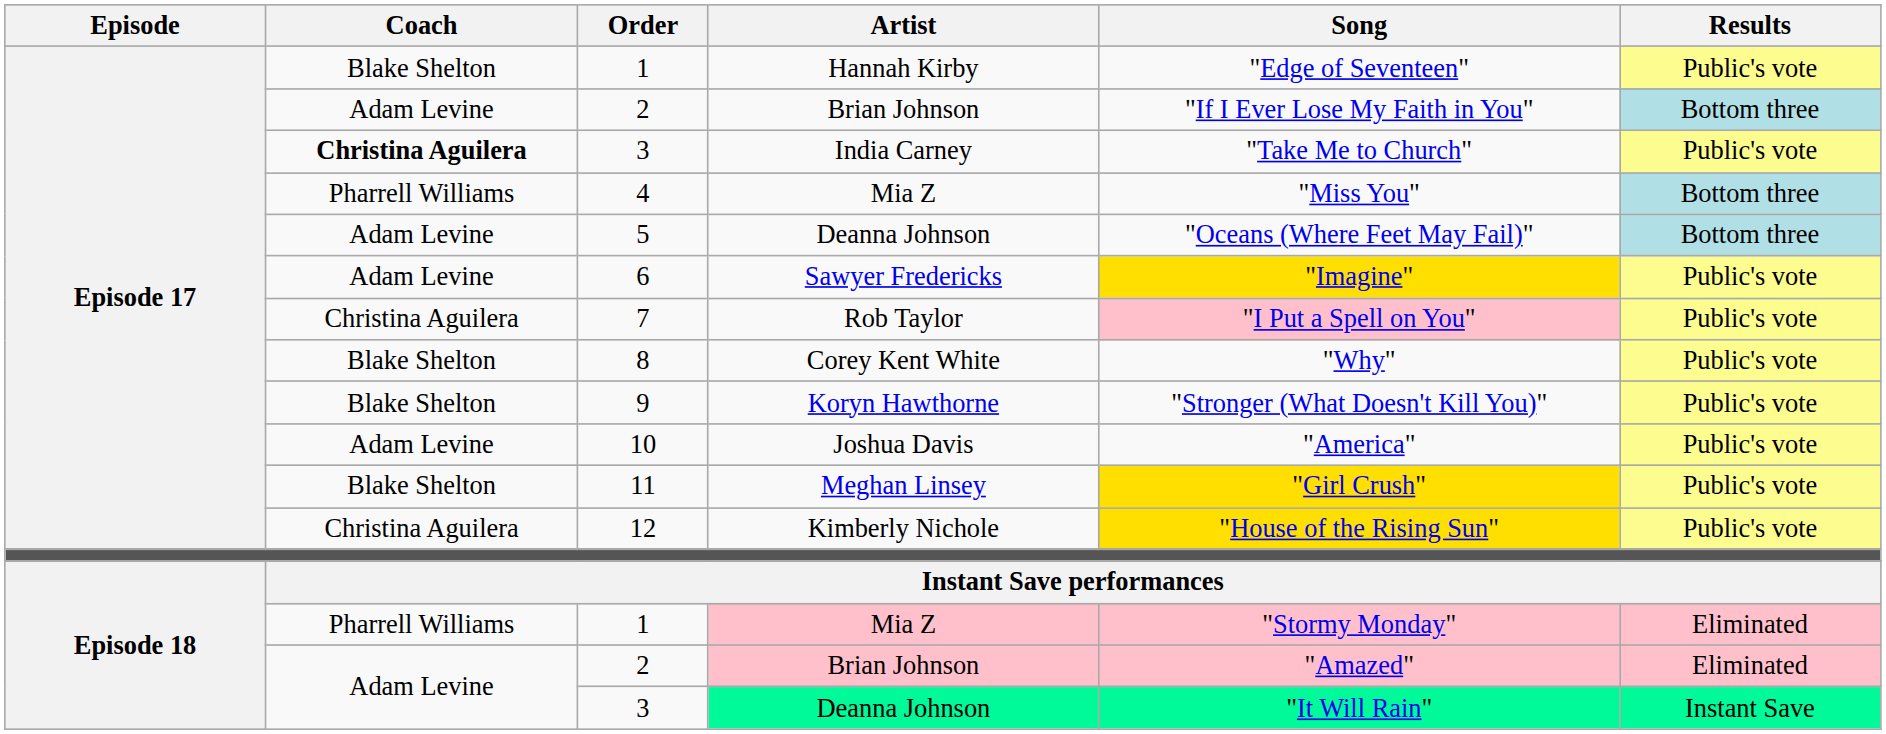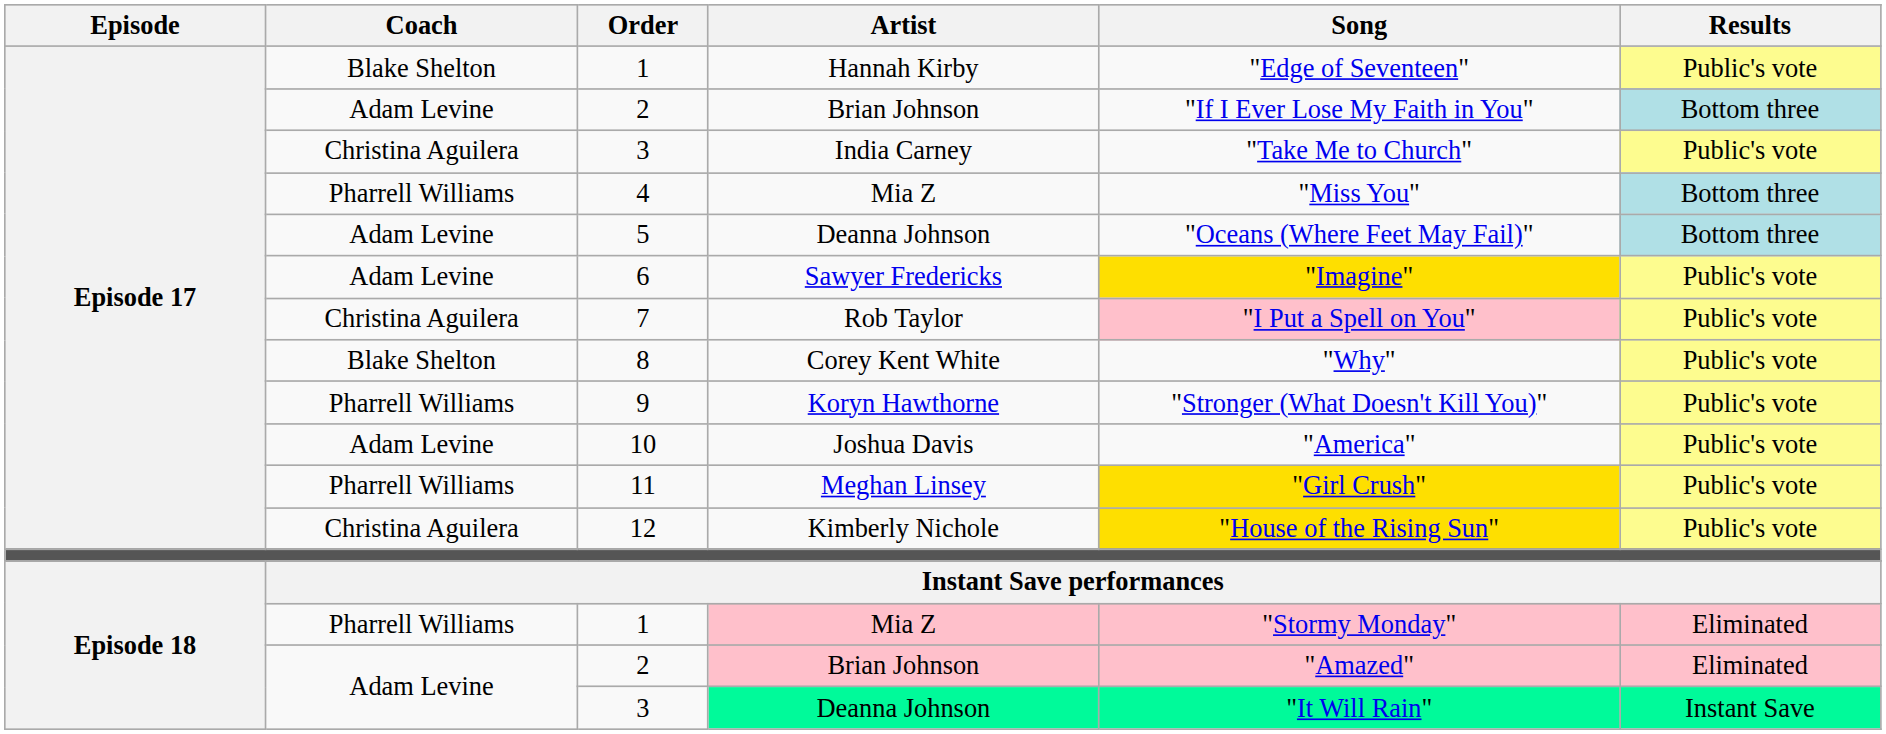Episode 17 / 3 | Coach: bold -> normal
9 | Coach: Blake Shelton -> Pharrell Williams
11 | Coach: Blake Shelton -> Pharrell Williams
